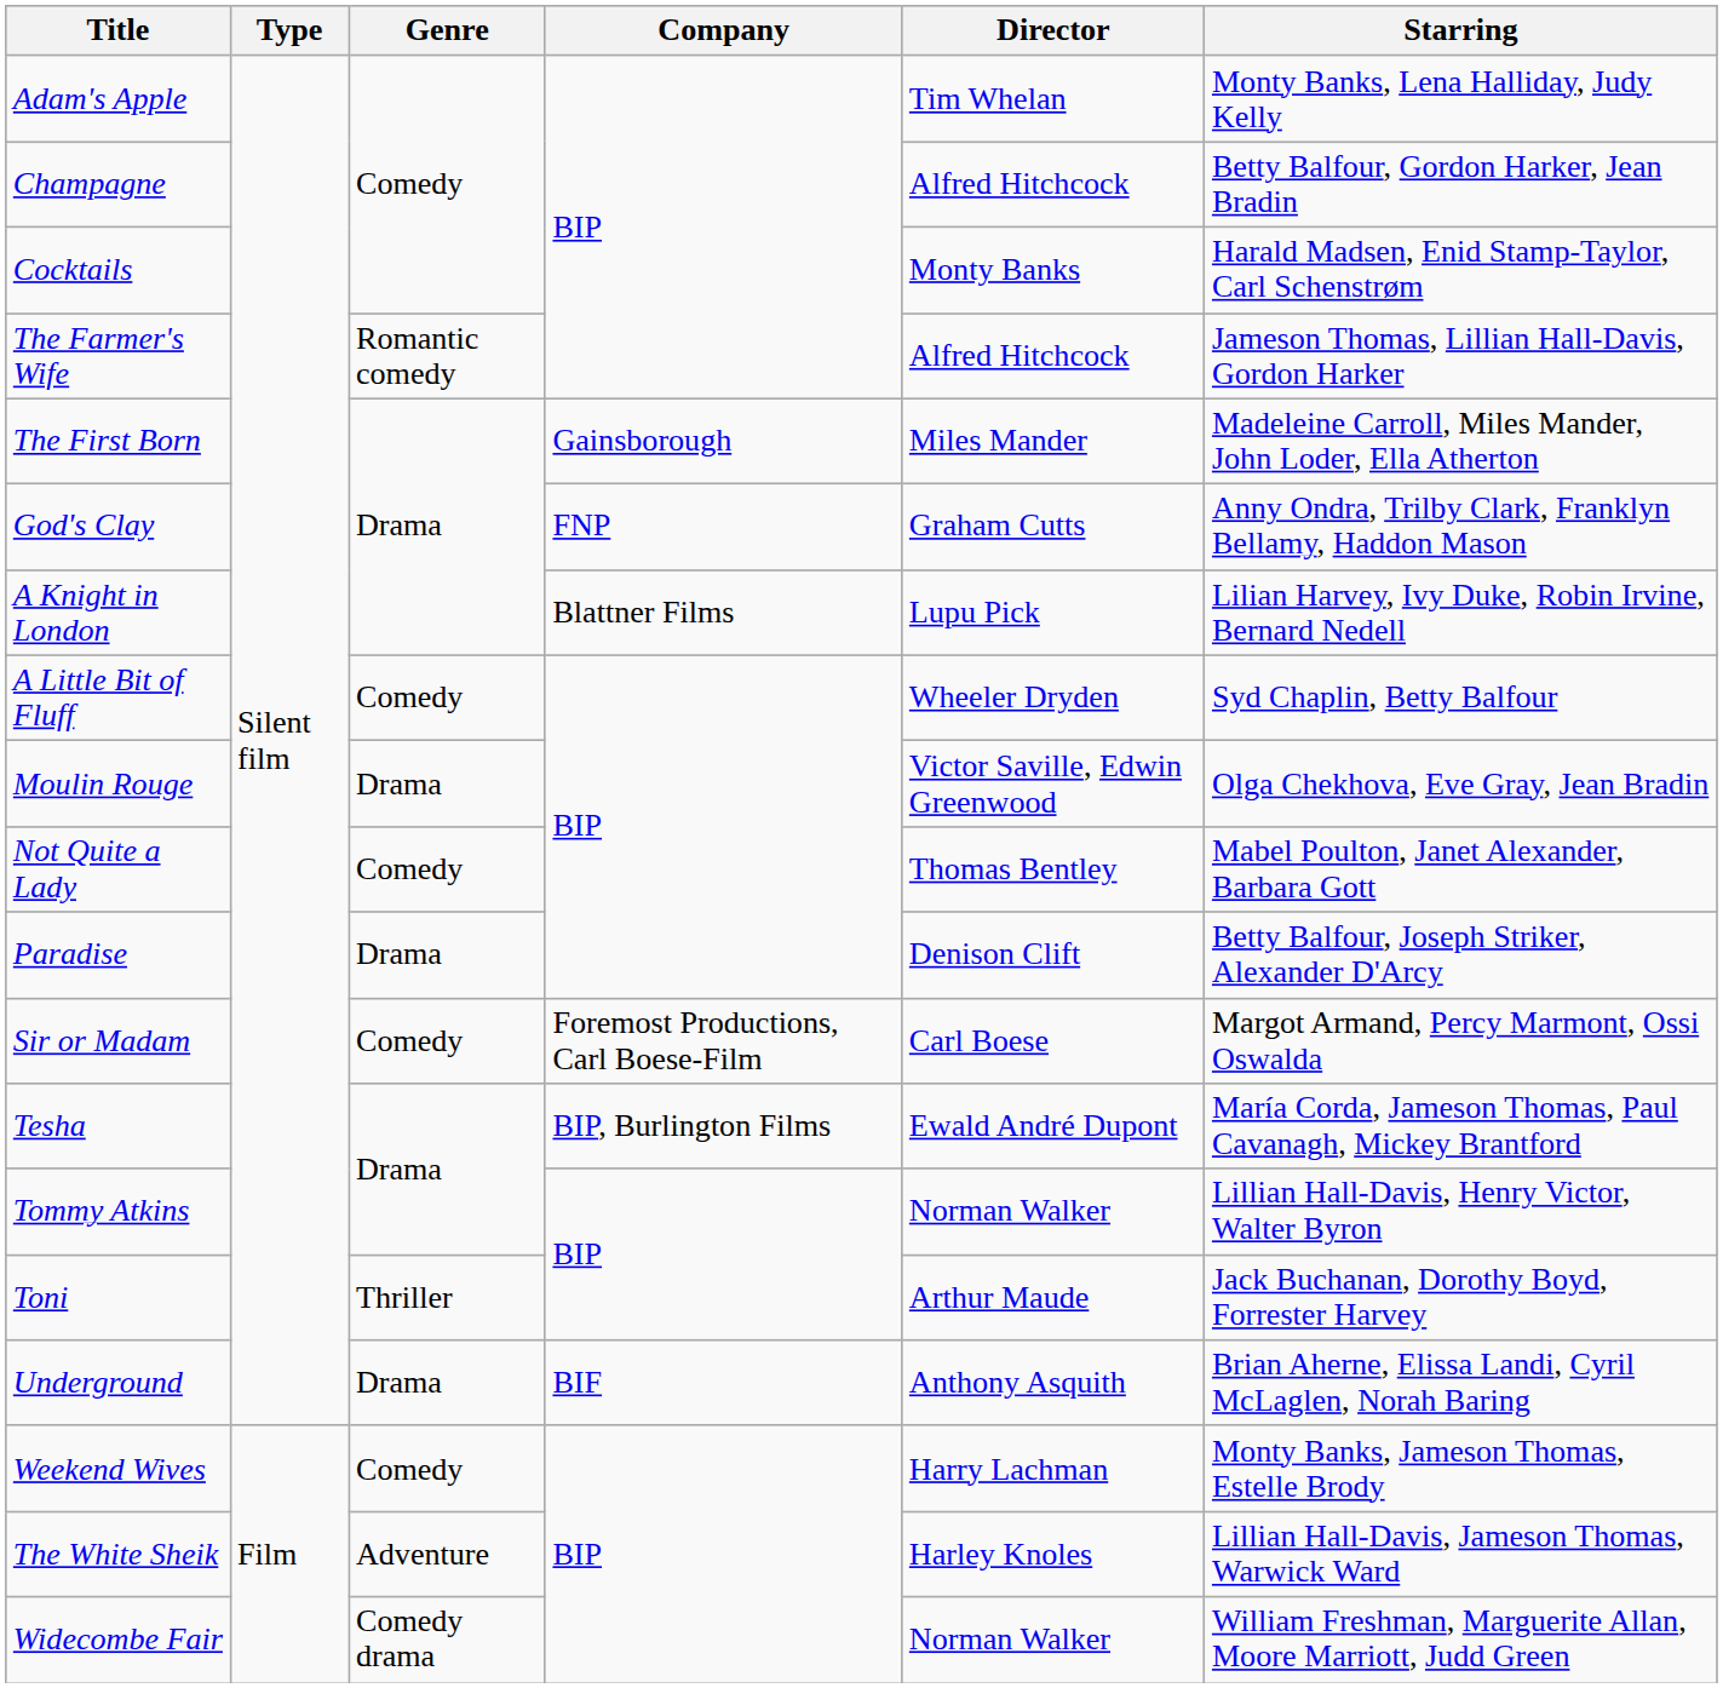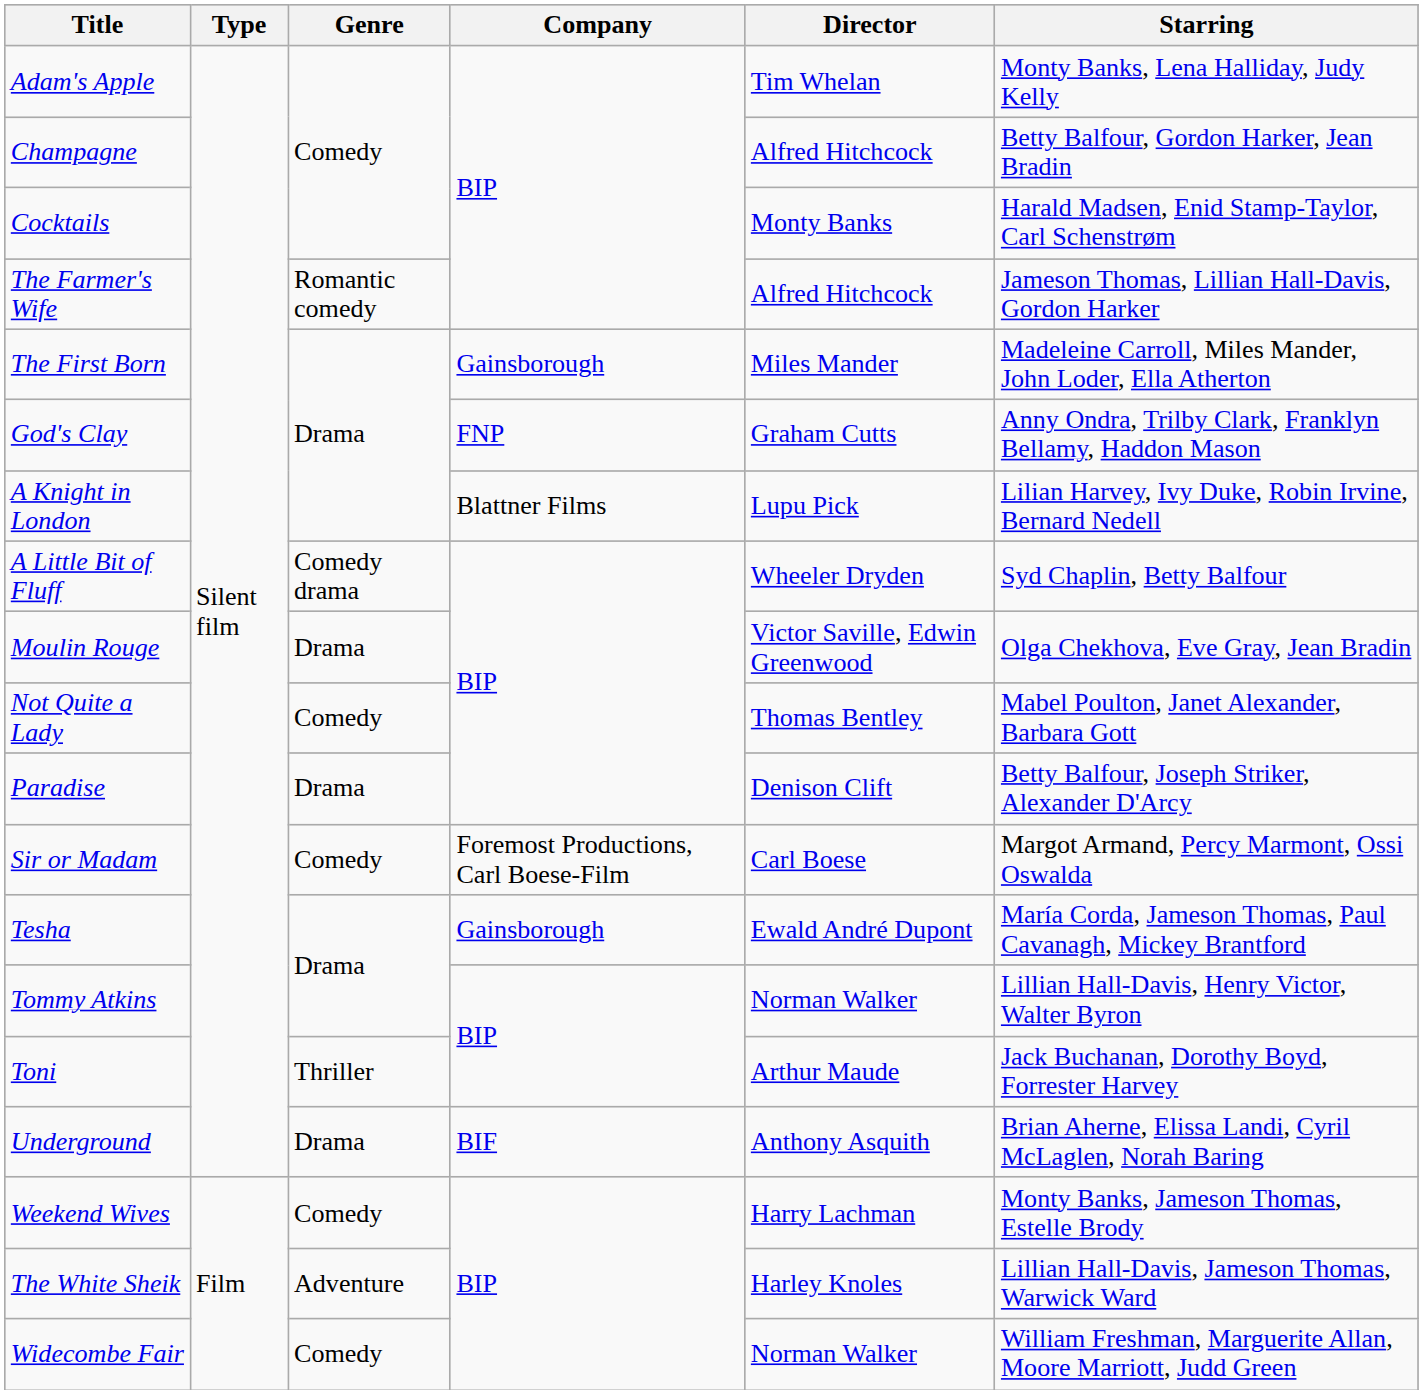A Little Bit of Fluff | Genre: Comedy -> Comedy drama
Tesha | Company: BIP, Burlington Films -> Gainsborough
Widecombe Fair | Genre: Comedy drama -> Comedy
